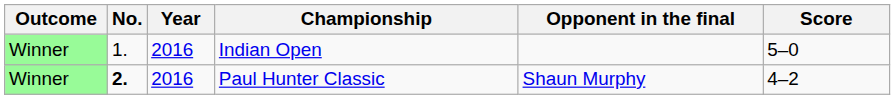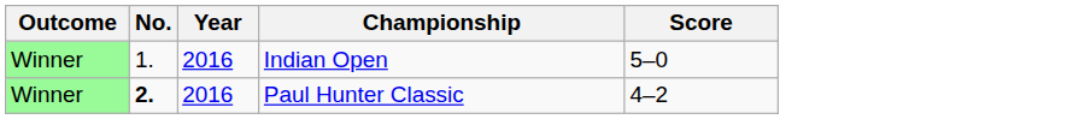- column: Opponent in the final | Shaun Murphy
